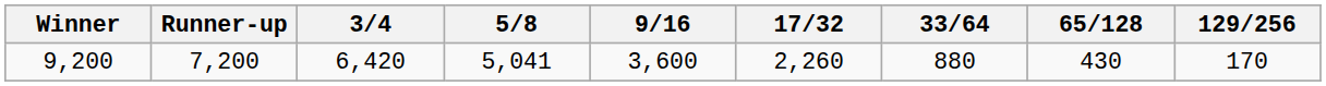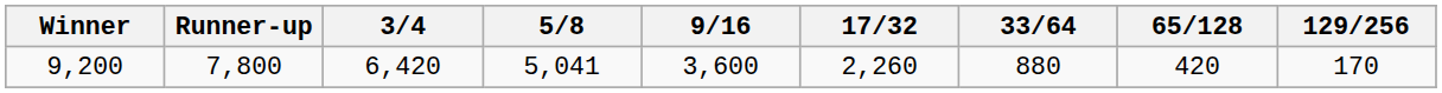9,200 | Runner-up: 7,200 -> 7,800
9,200 | 65/128: 430 -> 420
